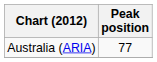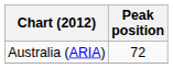Australia (ARIA) | Peak position: 77 -> 72
